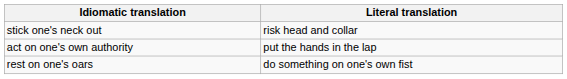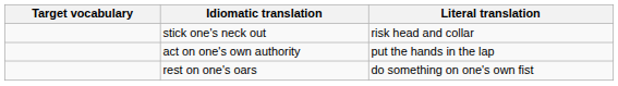+ column: Target vocabulary
